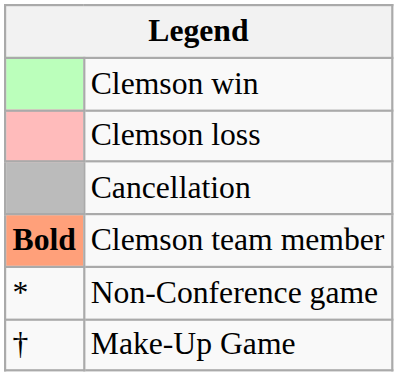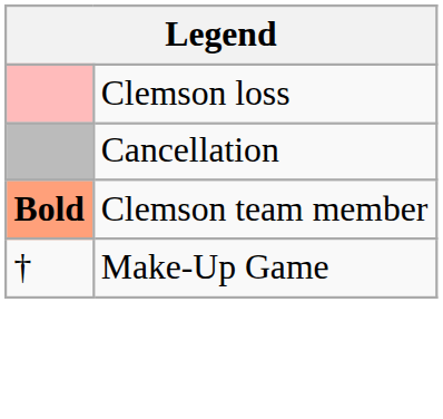- row: Clemson win
- row: * | Non-Conference game
